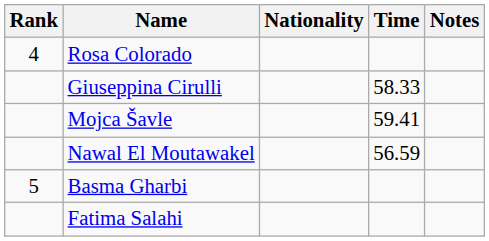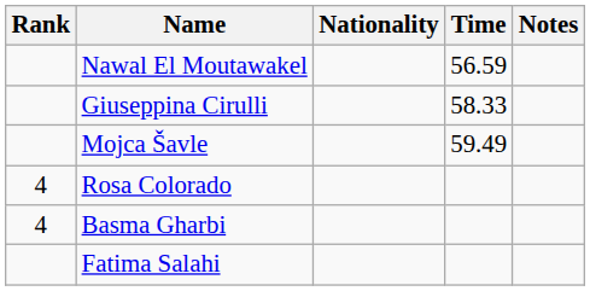rows swapped: Nawal El Moutawakel <-> Rosa Colorado
Mojca Šavle | Time: 59.41 -> 59.49
Basma Gharbi | Rank: 5 -> 4
